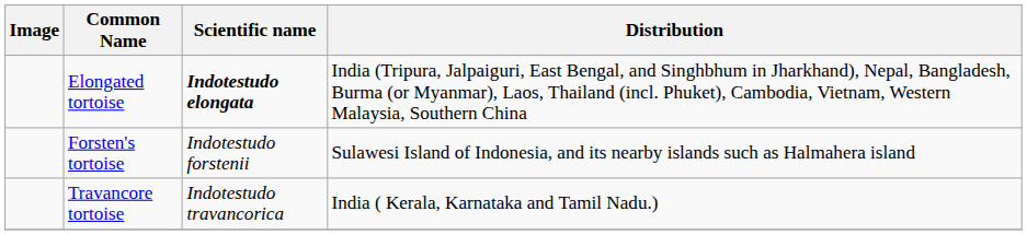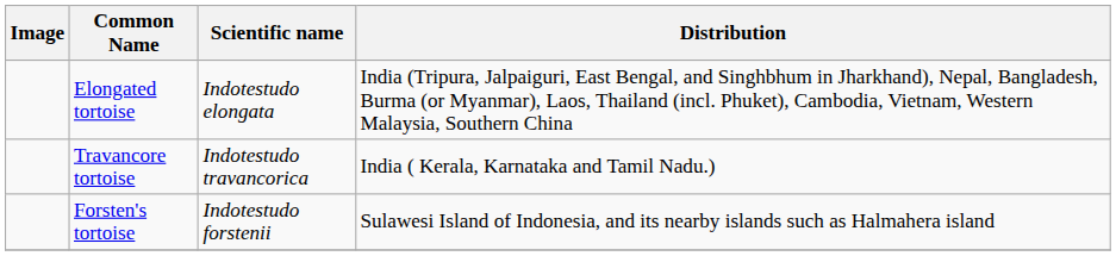Elongated tortoise | Scientific name: bold -> normal
rows swapped: Forsten's tortoise <-> Travancore tortoise
